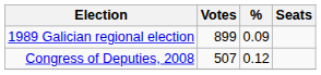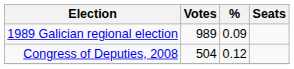1989 Galician regional election | Votes: 899 -> 989
Congress of Deputies, 2008 | Votes: 507 -> 504
